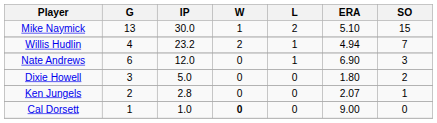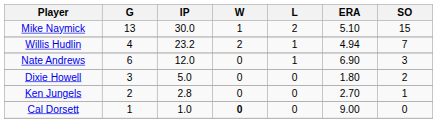Ken Jungels | ERA: 2.07 -> 2.70
